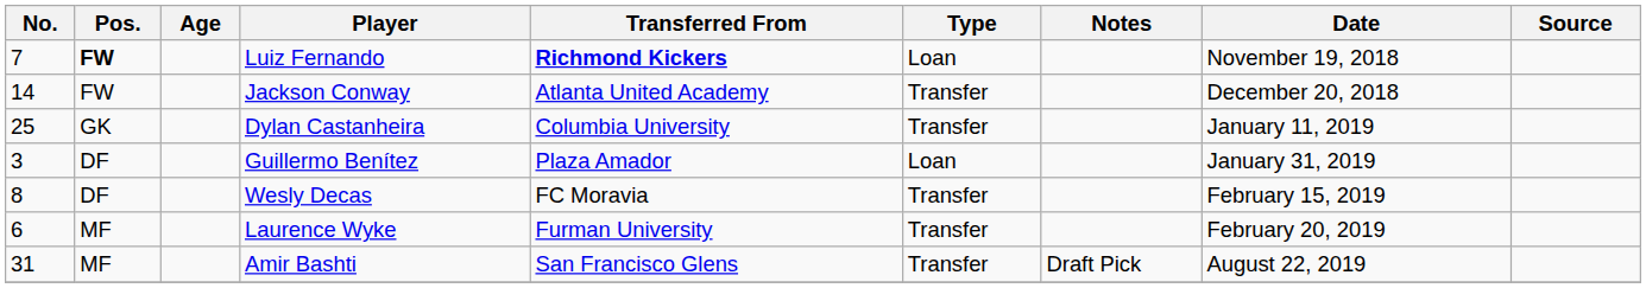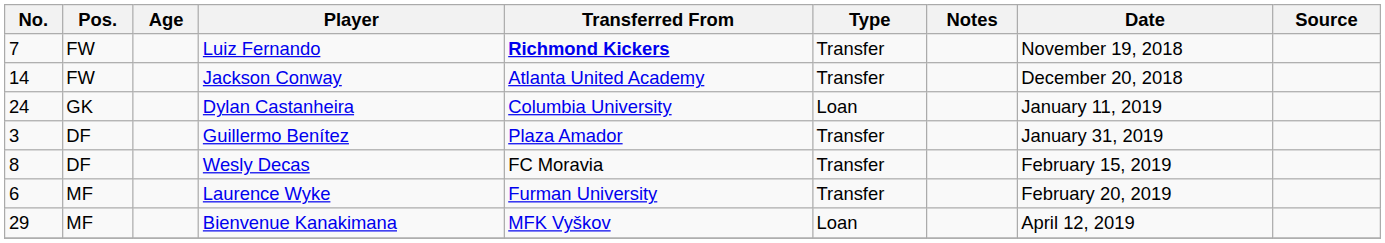Luiz Fernando | Pos.: bold -> normal
Luiz Fernando | Type: Loan -> Transfer
Dylan Castanheira | No.: 25 -> 24
Dylan Castanheira | Type: Transfer -> Loan
Guillermo Benítez | Type: Loan -> Transfer
+ row: 29 | MF | Bienvenue Kanakimana | MFK Vyškov | Loan | April 12, 2019
- row: 31 | MF | Amir Bashti | San Francisco Glens | Transfer | Draft Pick | August 22, 2019
